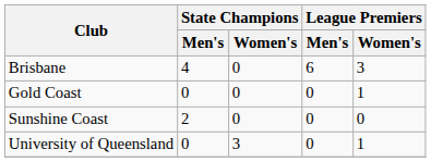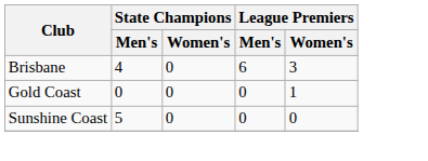Sunshine Coast | State Champions / Men's: 2 -> 5
- row: University of Queensland | 0 | 3 | 0 | 1
